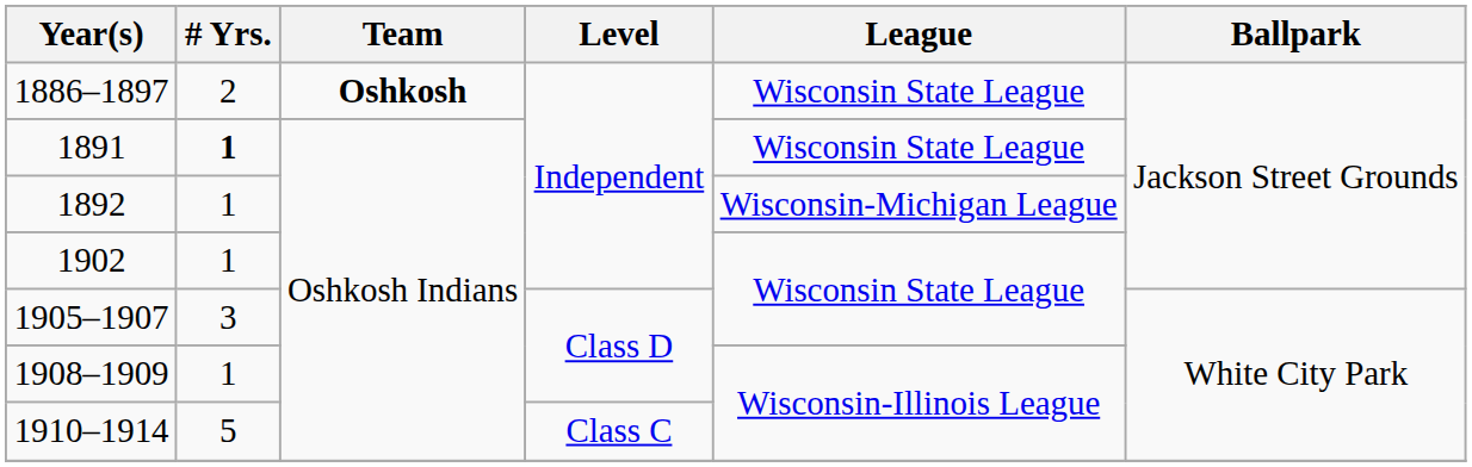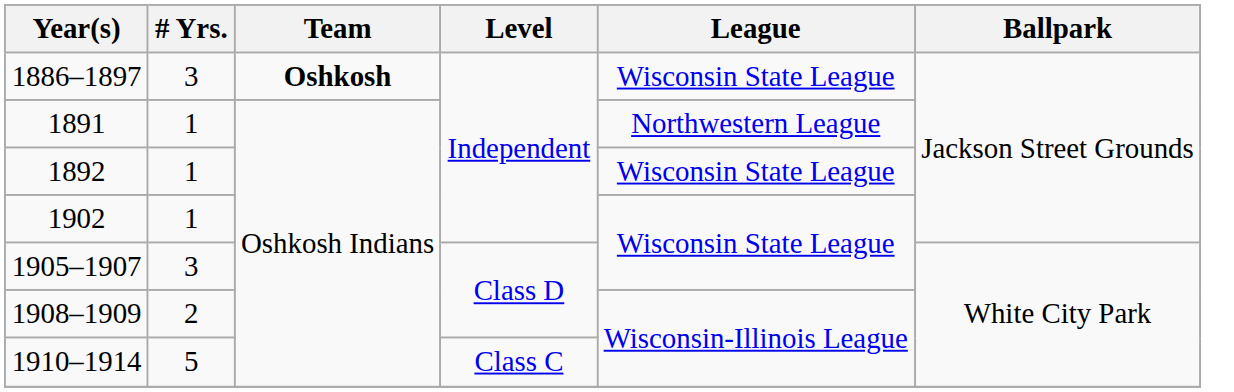1886–1897 | # Yrs.: 2 -> 3
1891 | # Yrs.: bold -> normal
1891 | League: Wisconsin State League -> Northwestern League
1892 | League: Wisconsin-Michigan League -> Wisconsin State League
1908–1909 | # Yrs.: 1 -> 2
